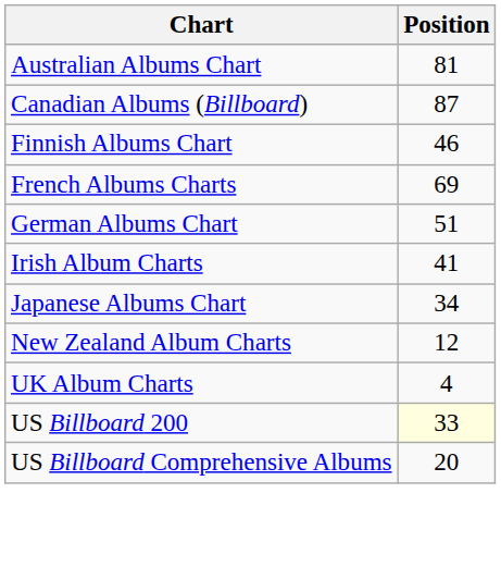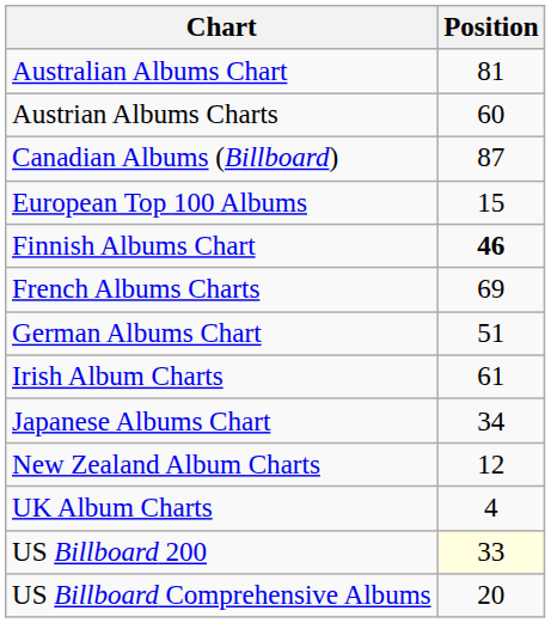+ row: Austrian Albums Charts | 60
+ row: European Top 100 Albums | 15
Finnish Albums Chart | Position: normal -> bold
Irish Album Charts | Position: 41 -> 61
